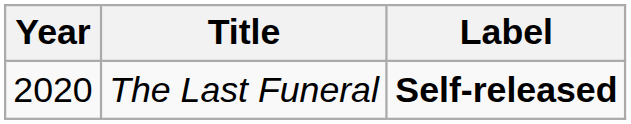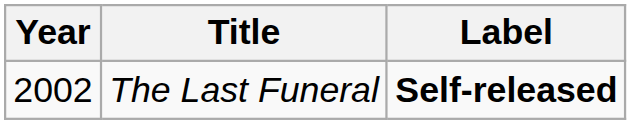The Last Funeral | Year: 2020 -> 2002
